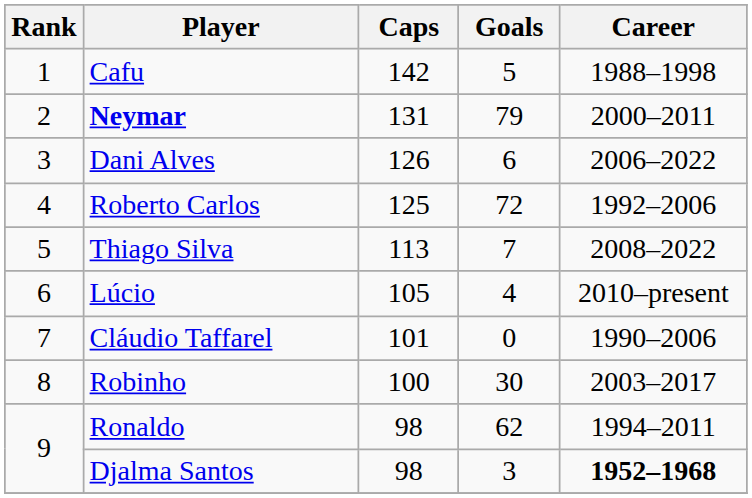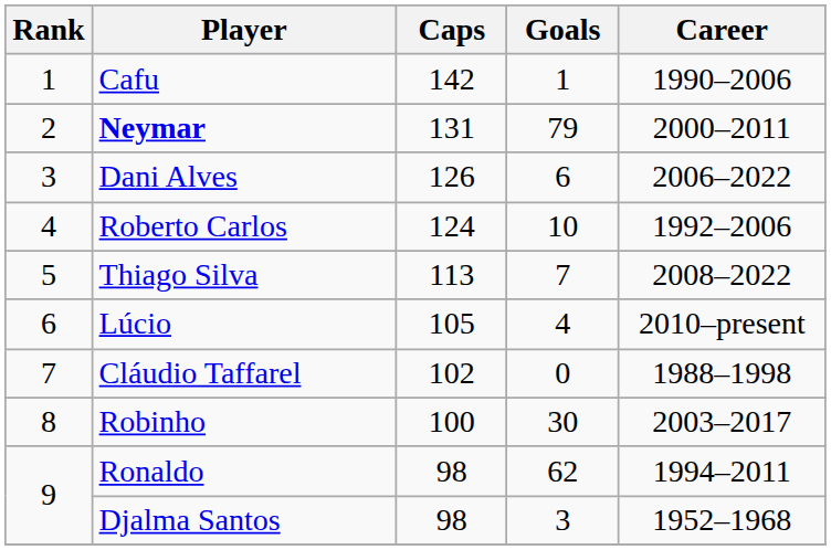Cafu | Goals: 5 -> 1
Cafu | Career: 1988–1998 -> 1990–2006
Roberto Carlos | Caps: 125 -> 124
Roberto Carlos | Goals: 72 -> 10
Cláudio Taffarel | Caps: 101 -> 102
Cláudio Taffarel | Career: 1990–2006 -> 1988–1998
Djalma Santos | Career: bold -> normal
